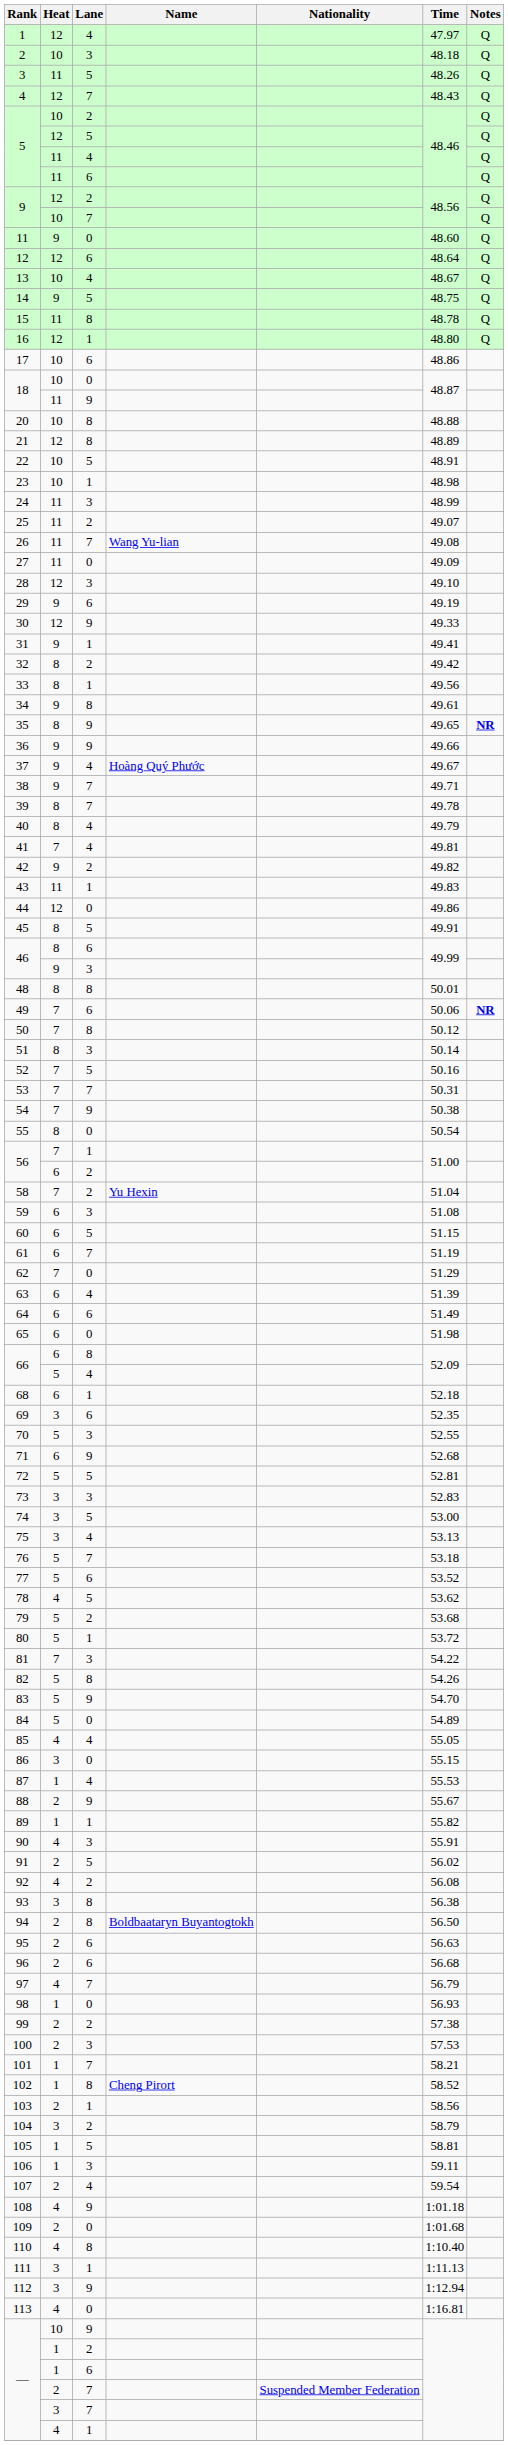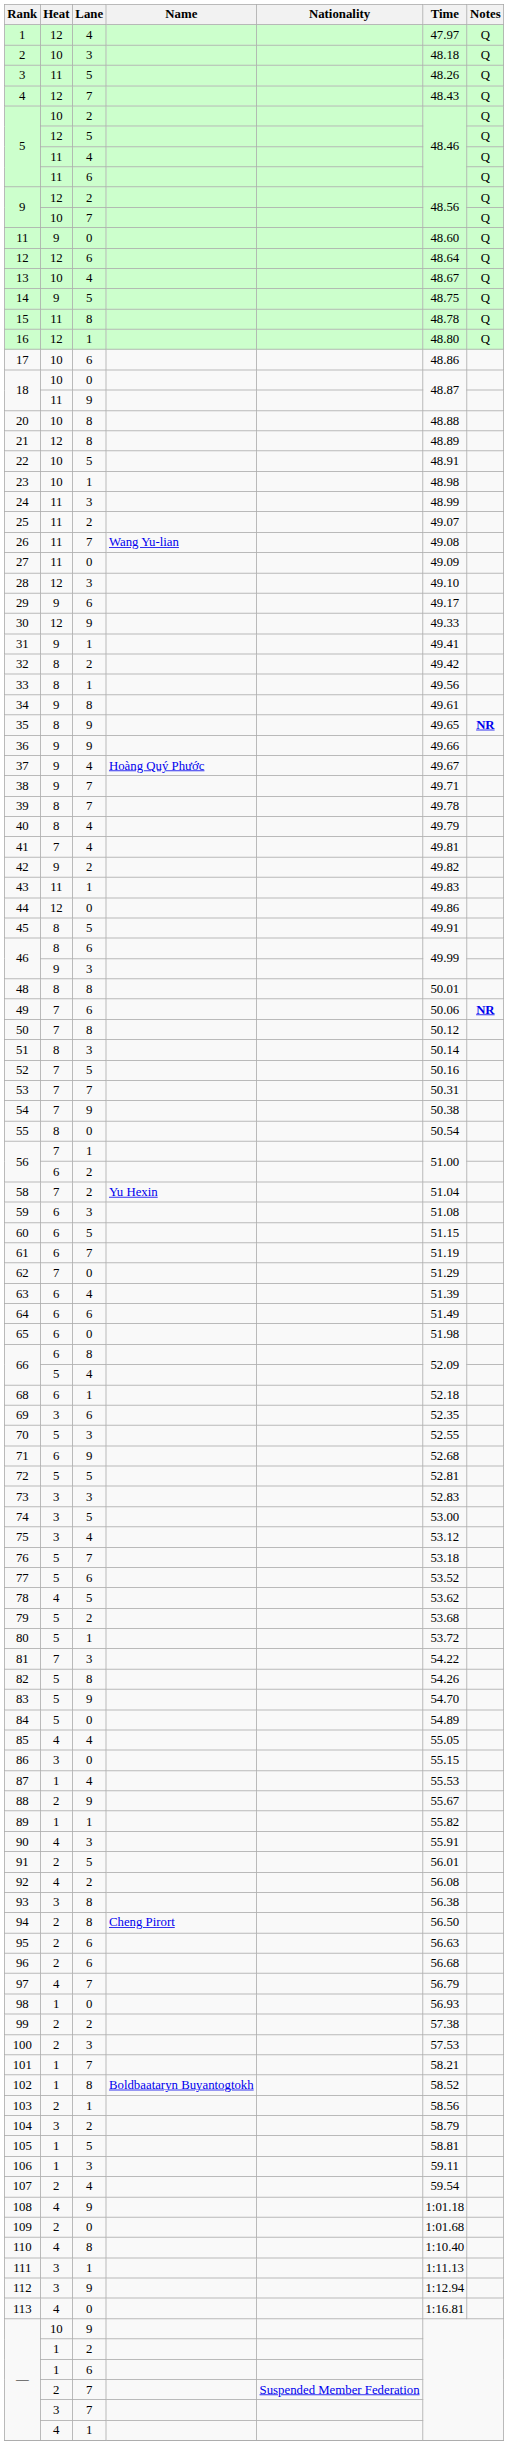29 | Time: 49.19 -> 49.17
75 | Time: 53.13 -> 53.12
91 | Time: 56.02 -> 56.01
94 | Name: Boldbaataryn Buyantogtokh -> Cheng Pirort
102 | Name: Cheng Pirort -> Boldbaataryn Buyantogtokh
